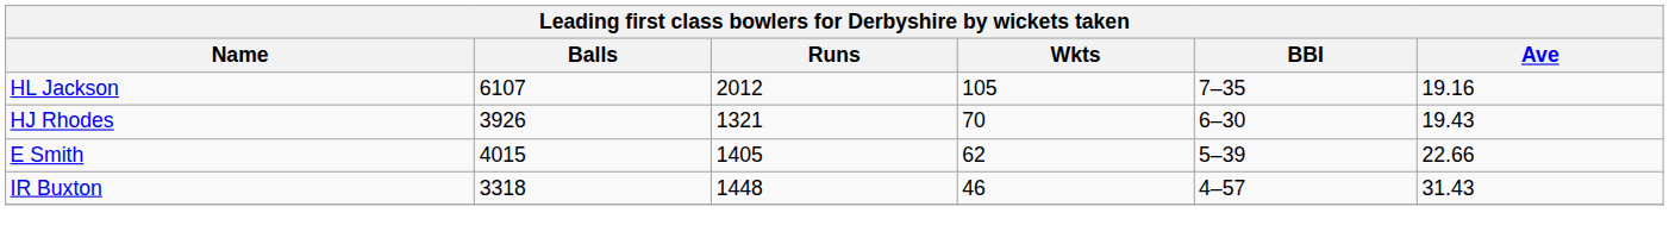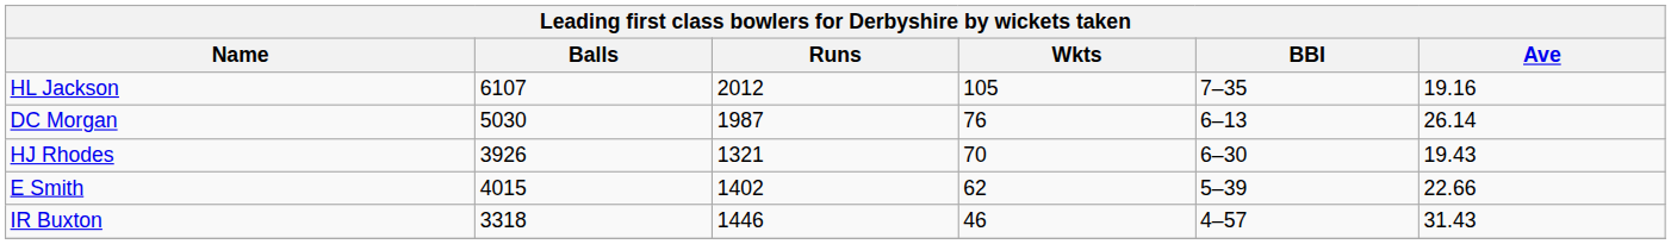+ row: DC Morgan | 5030 | 1987 | 76 | 6–13 | 26.14
E Smith | Runs: 1405 -> 1402
IR Buxton | Runs: 1448 -> 1446
